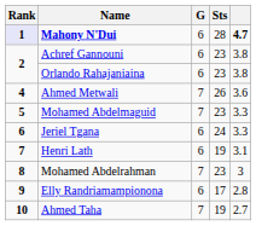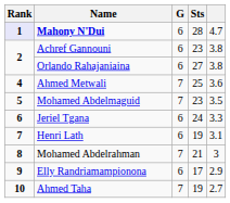Mahony N'Dui | column 5: bold -> normal
Orlando Rahajaniaina | Sts: 23 -> 27
Ahmed Metwali | Sts: 26 -> 25
Mohamed Abdelmaguid | column 5: 3.3 -> 3.5
Mohamed Abdelrahman | Sts: 23 -> 21
Elly Randriamampionona | column 5: 2.8 -> 2.9
